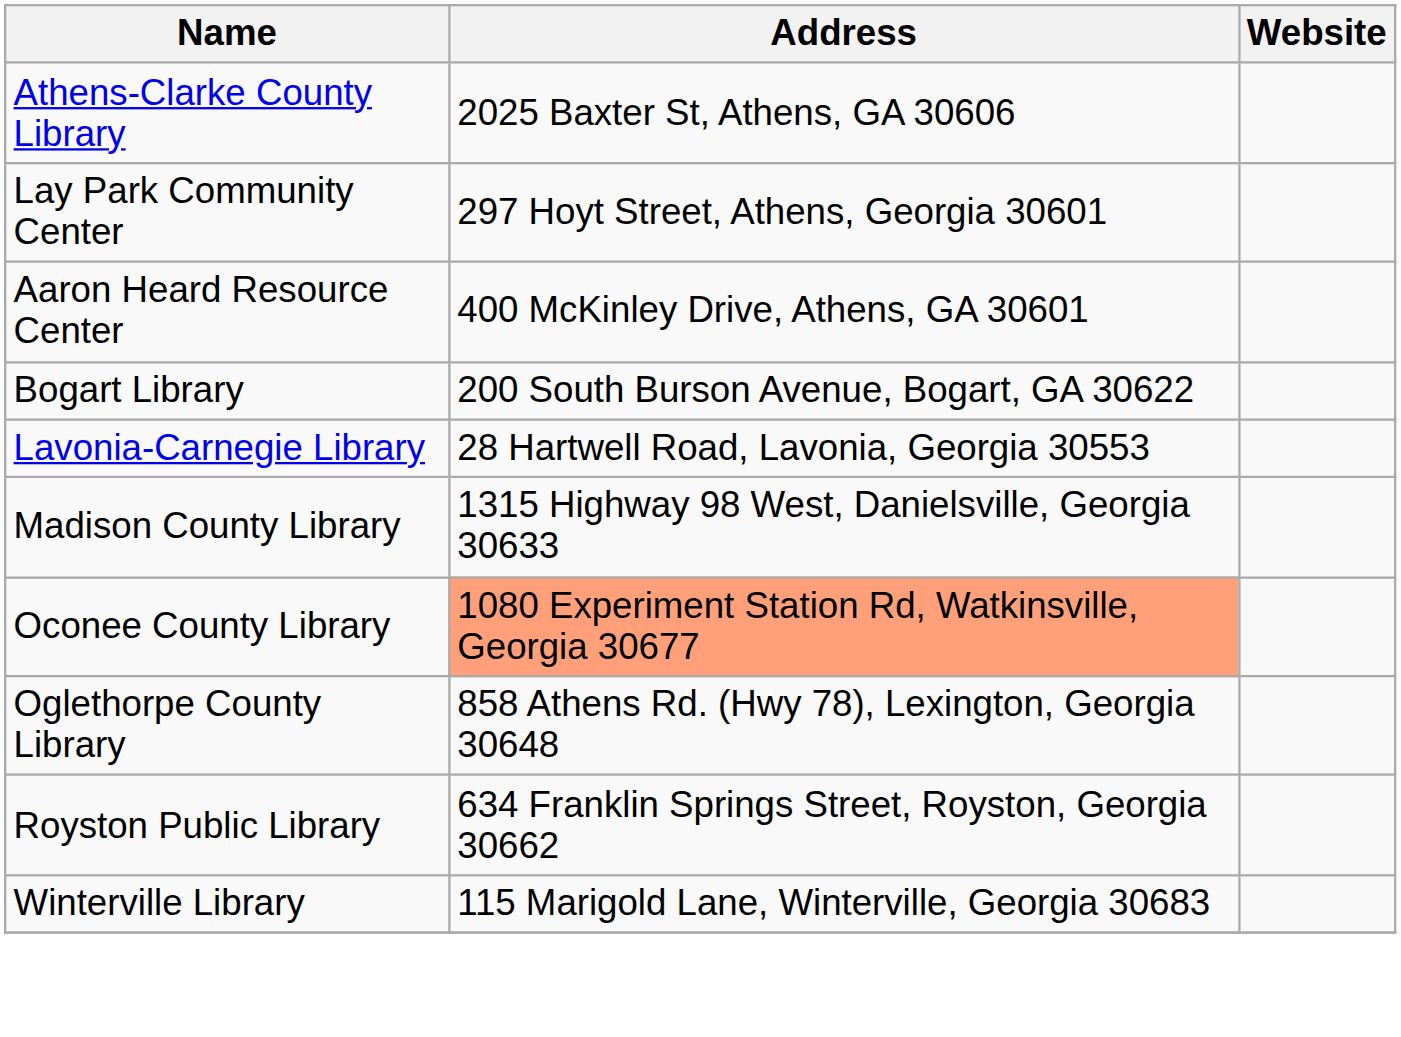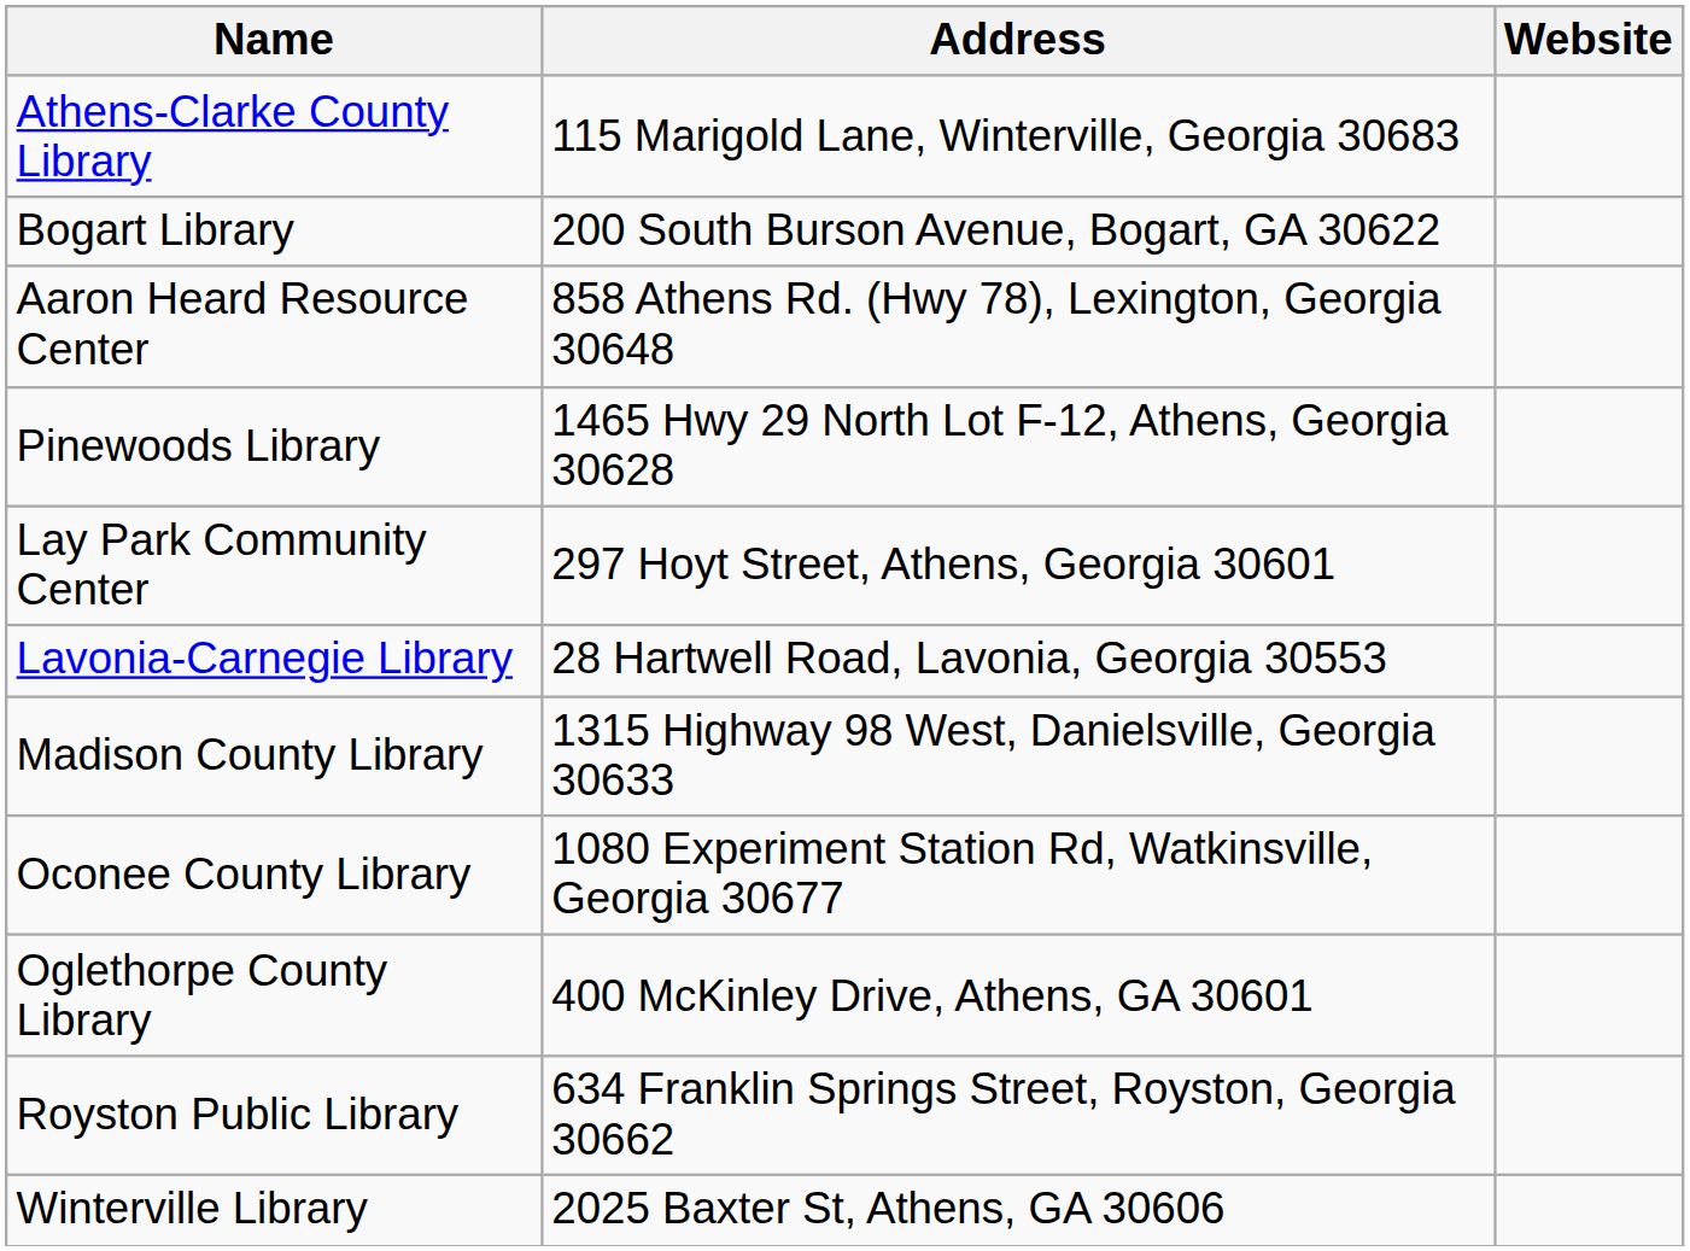Athens-Clarke County Library | Address: 2025 Baxter St, Athens, GA 30606 -> 115 Marigold Lane, Winterville, Georgia 30683
rows swapped: Lay Park Community Center <-> Bogart Library
Aaron Heard Resource Center | Address: 400 McKinley Drive, Athens, GA 30601 -> 858 Athens Rd. (Hwy 78), Lexington, Georgia 30648
+ row: Pinewoods Library | 1465 Hwy 29 North Lot F-12, Athens, Georgia 30628
Oconee County Library | Address: lightsalmon background -> no background
Oglethorpe County Library | Address: 858 Athens Rd. (Hwy 78), Lexington, Georgia 30648 -> 400 McKinley Drive, Athens, GA 30601
Winterville Library | Address: 115 Marigold Lane, Winterville, Georgia 30683 -> 2025 Baxter St, Athens, GA 30606
